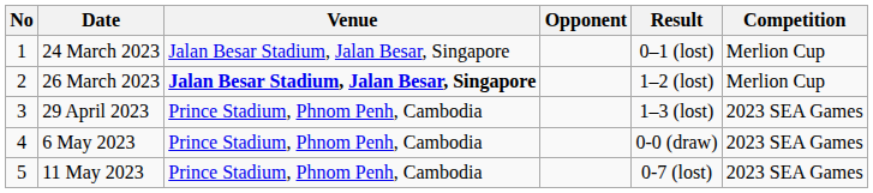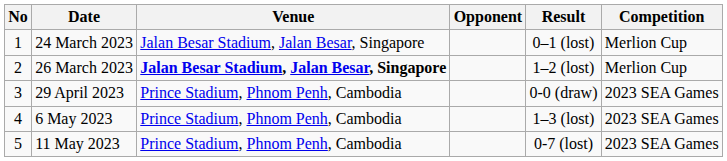29 April 2023 | Result: 1–3 (lost) -> 0-0 (draw)
6 May 2023 | Result: 0-0 (draw) -> 1–3 (lost)
